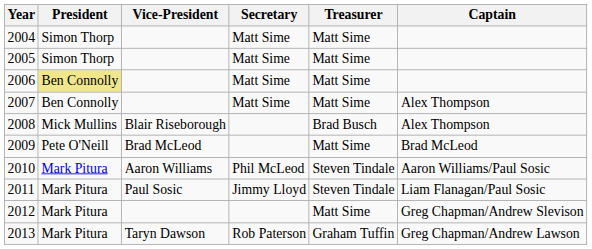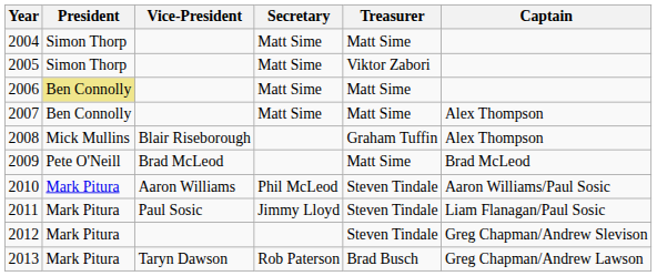2005 | Treasurer: Matt Sime -> Viktor Zabori
2008 | Treasurer: Brad Busch -> Graham Tuffin
2012 | Treasurer: Matt Sime -> Steven Tindale
2013 | Treasurer: Graham Tuffin -> Brad Busch
